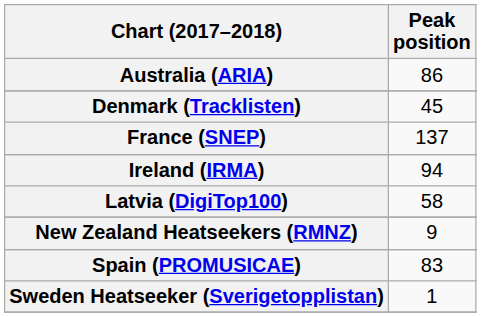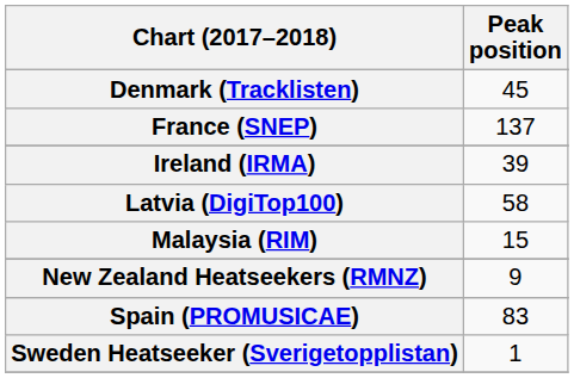- row: Australia (ARIA) | 86
Ireland (IRMA) | Peak position: 94 -> 39
+ row: Malaysia (RIM) | 15
